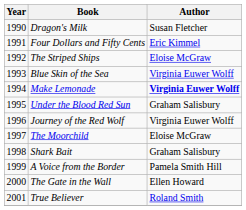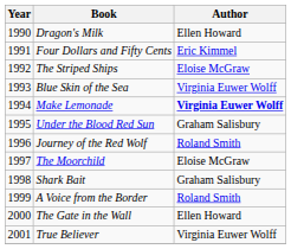Dragon's Milk | Author: Susan Fletcher -> Ellen Howard
Journey of the Red Wolf | Author: Virginia Euwer Wolff -> Roland Smith
A Voice from the Border | Author: Pamela Smith Hill -> Roland Smith
True Believer | Author: Roland Smith -> Virginia Euwer Wolff
